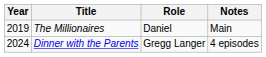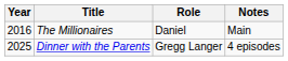The Millionaires | Year: 2019 -> 2016
Dinner with the Parents | Year: 2024 -> 2025
